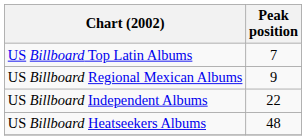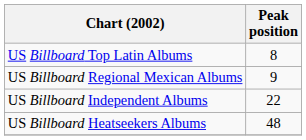US Billboard Top Latin Albums | Peak position: 7 -> 8
